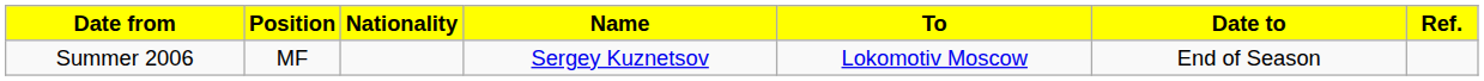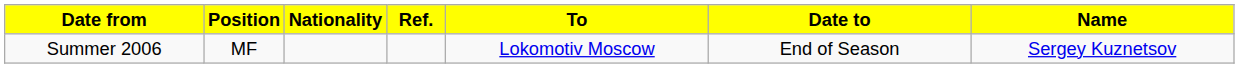columns swapped: Name <-> Ref.
